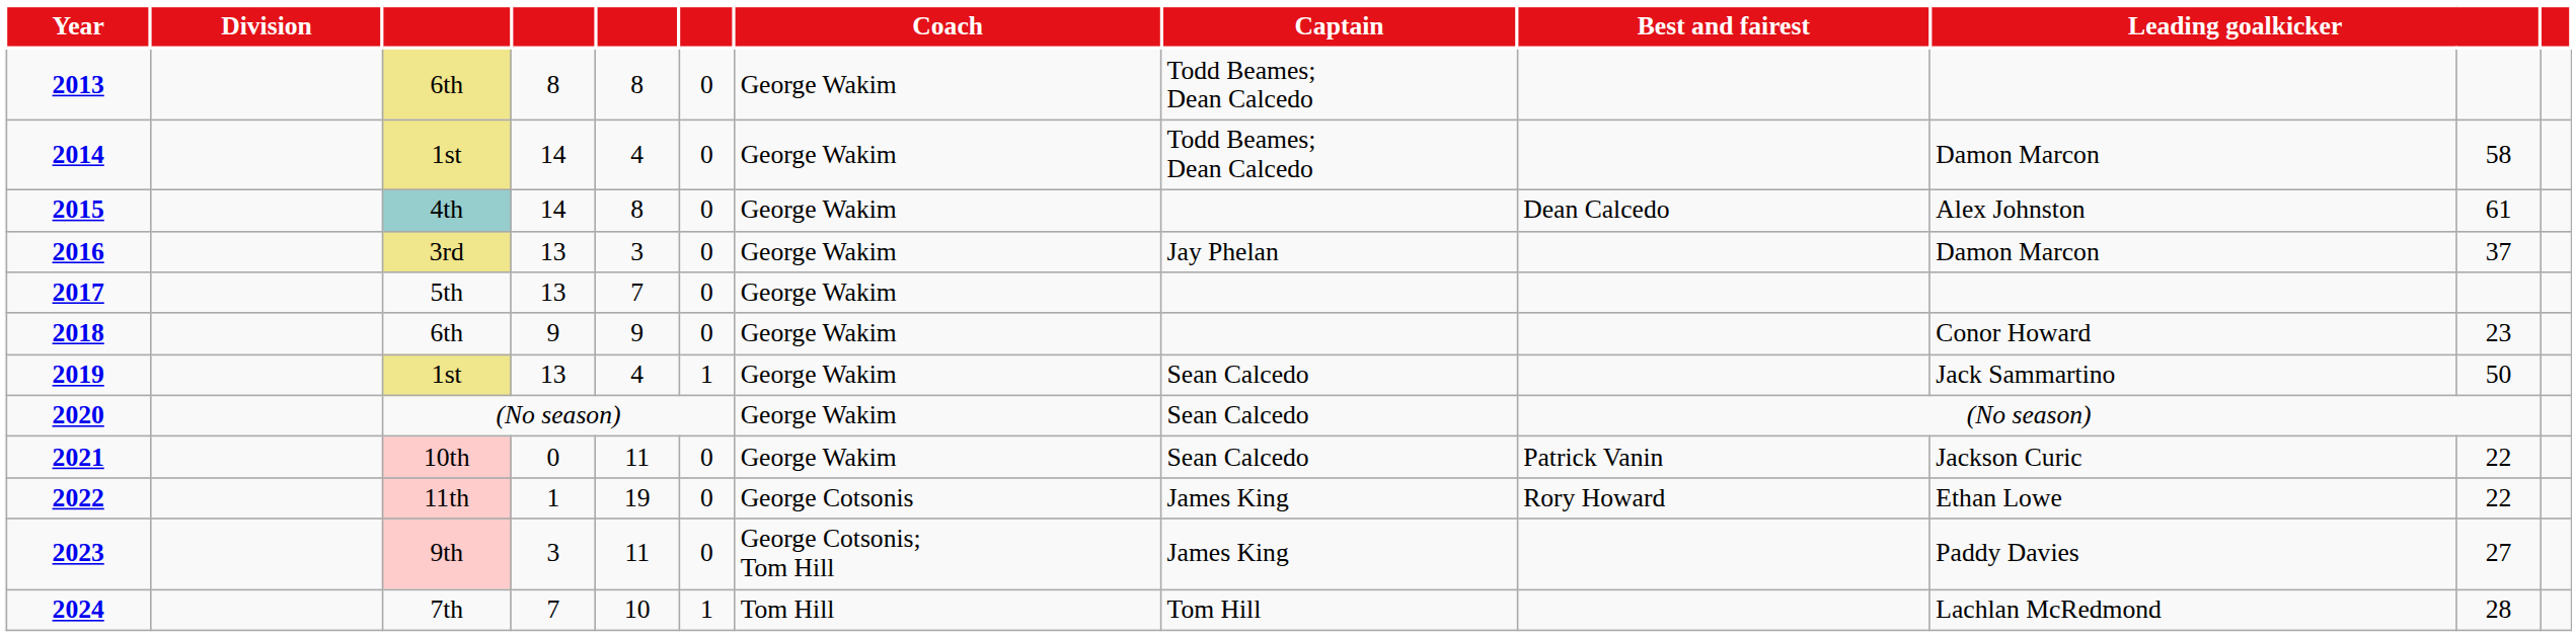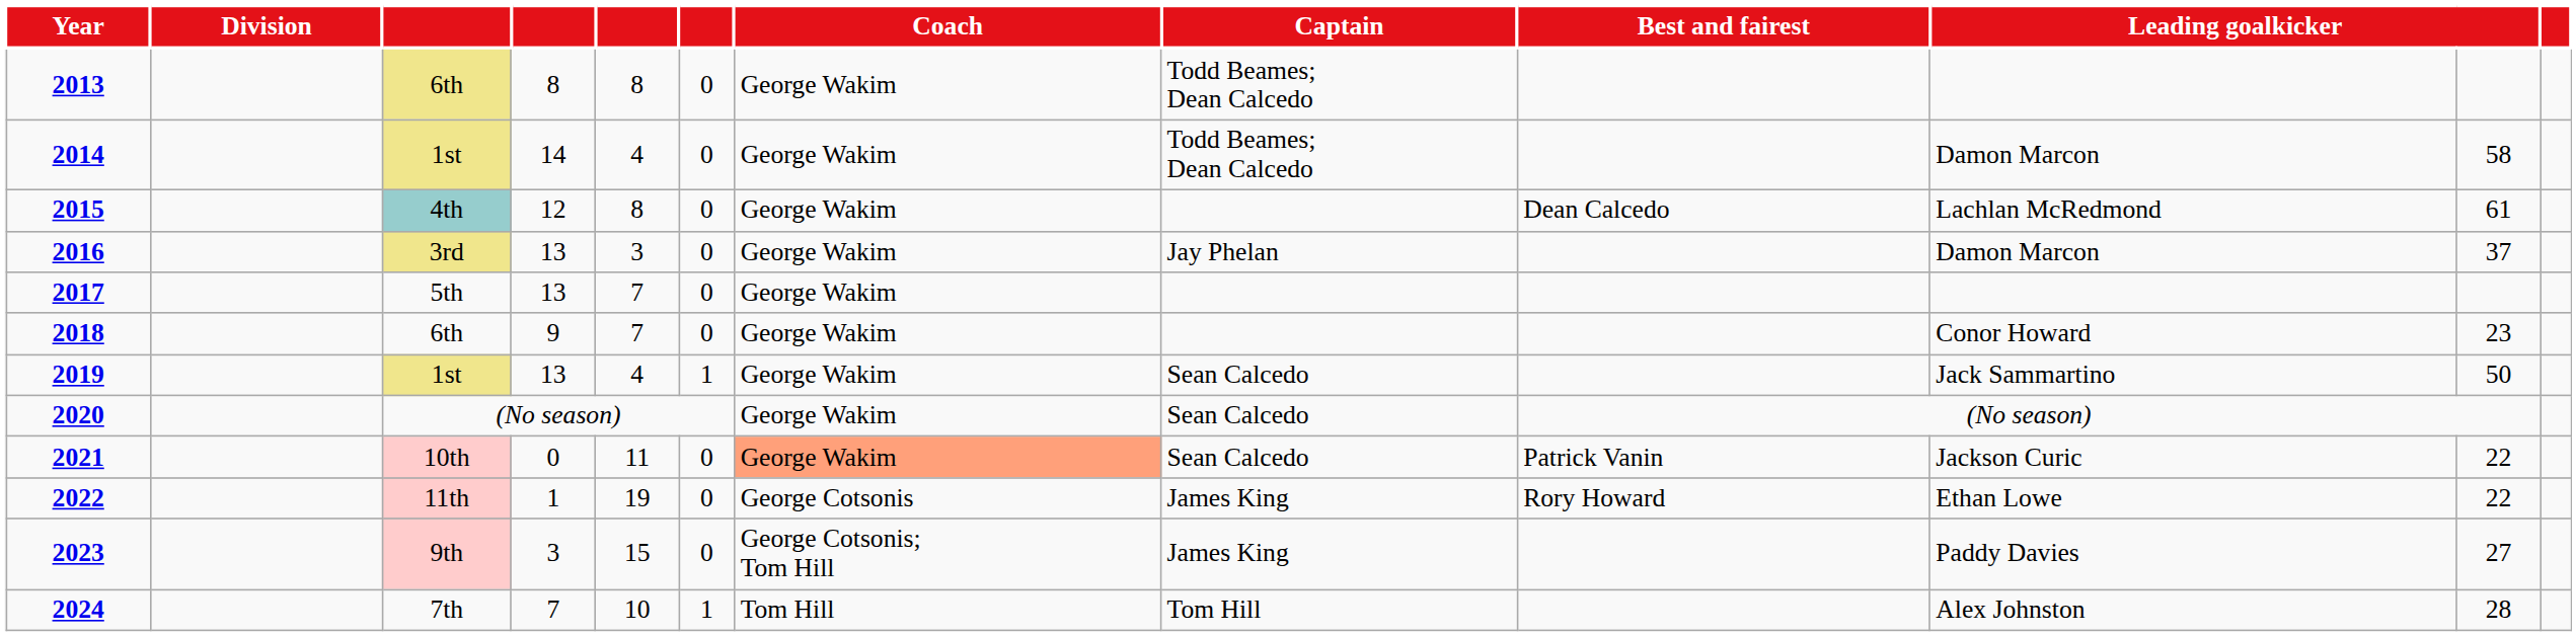2015 | column 4: 14 -> 12
2015 | column 10: Alex Johnston -> Lachlan McRedmond
2018 | column 5: 9 -> 7
2021 | Coach: no background -> lightsalmon background
2023 | column 5: 11 -> 15
2024 | column 10: Lachlan McRedmond -> Alex Johnston
